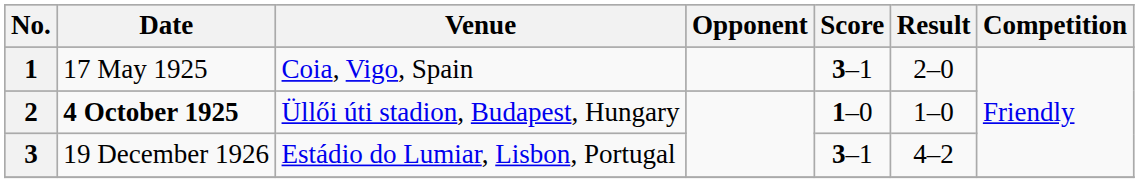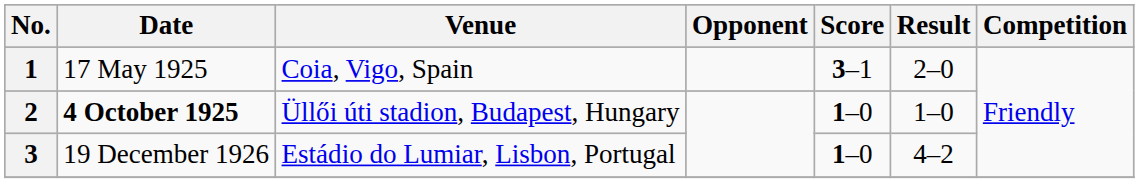3 | Score: 3–1 -> 1–0
